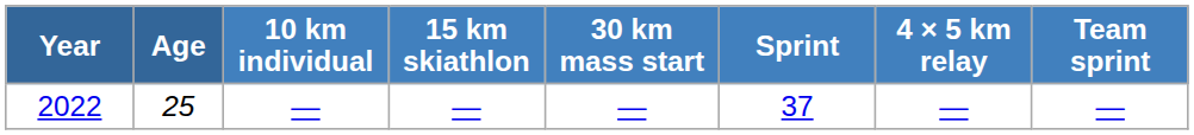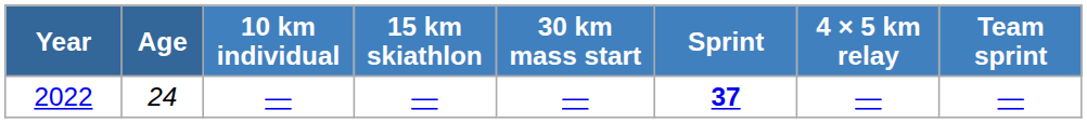2022 | Age: 25 -> 24
2022 | Sprint: normal -> bold
